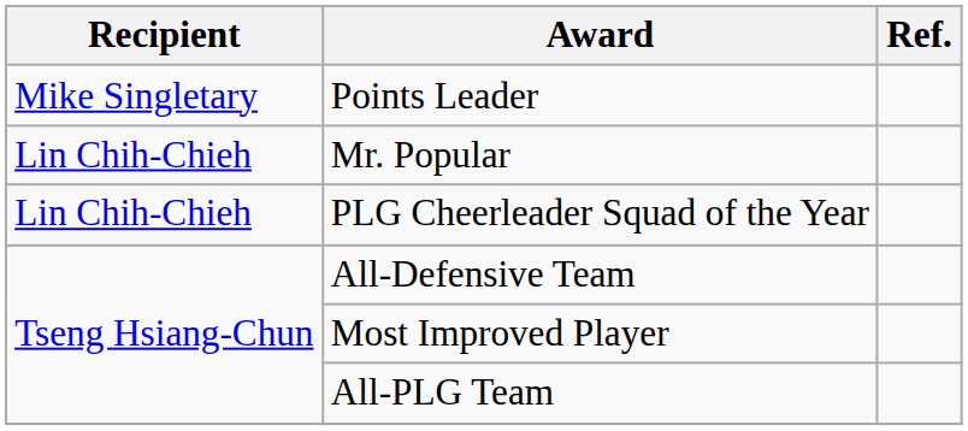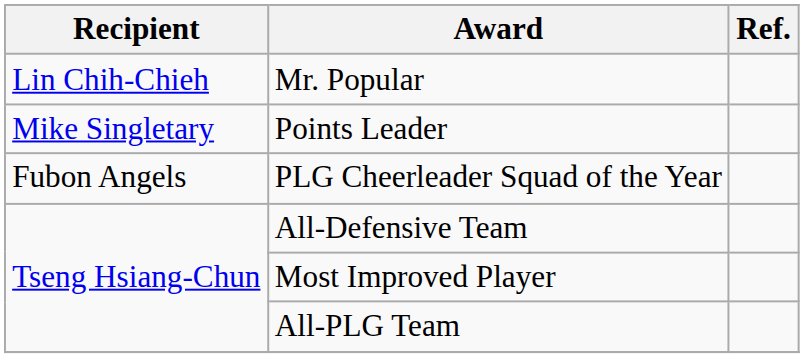rows swapped: Points Leader <-> Mr. Popular
PLG Cheerleader Squad of the Year | Recipient: Lin Chih-Chieh -> Fubon Angels
